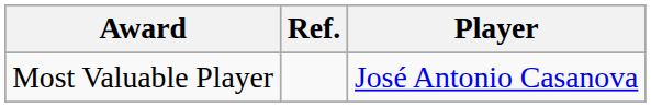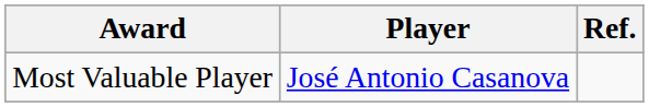columns swapped: Player <-> Ref.
